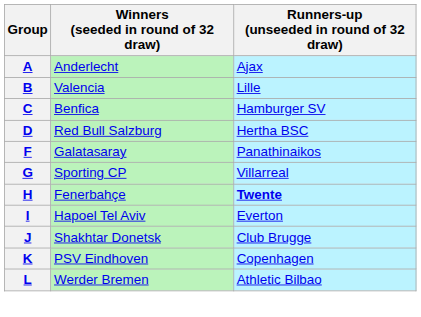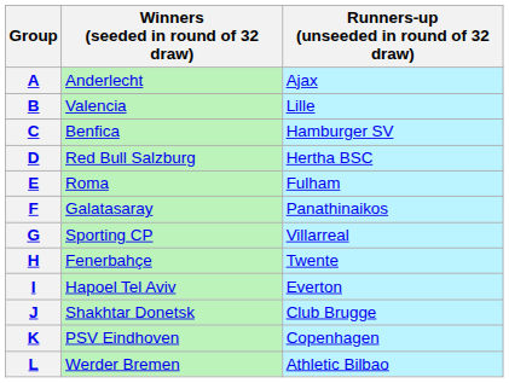+ row: E | Roma | Fulham
H | Runners-up (unseeded in round of 32 draw): bold -> normal
